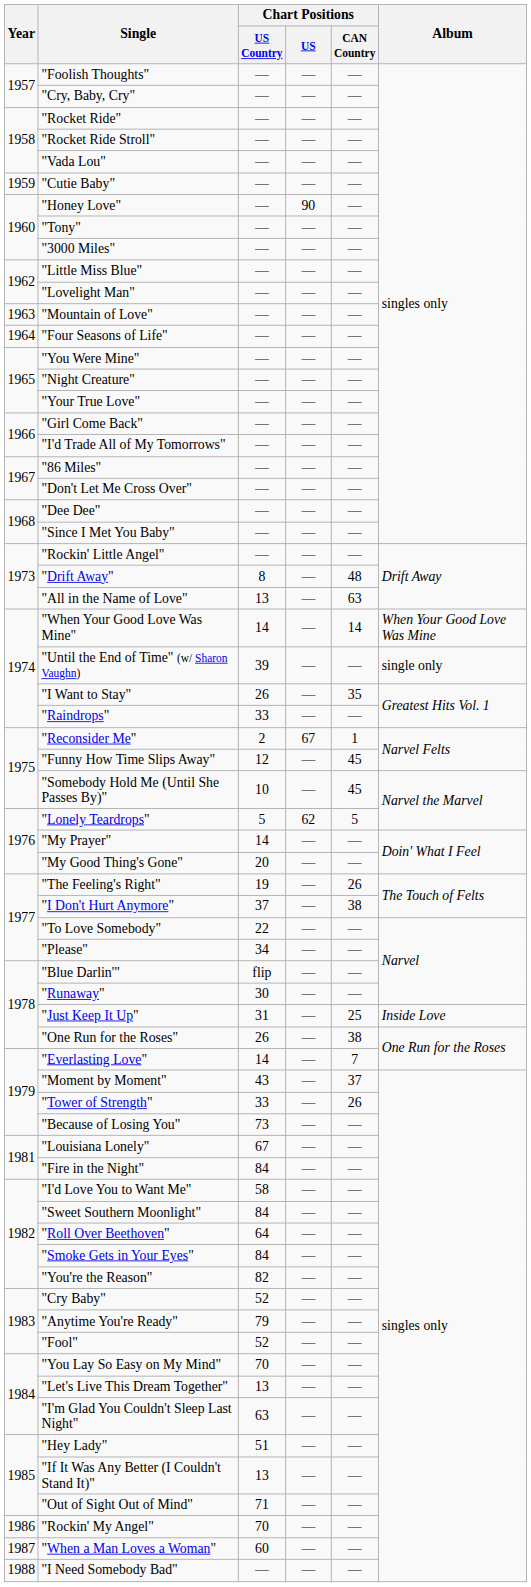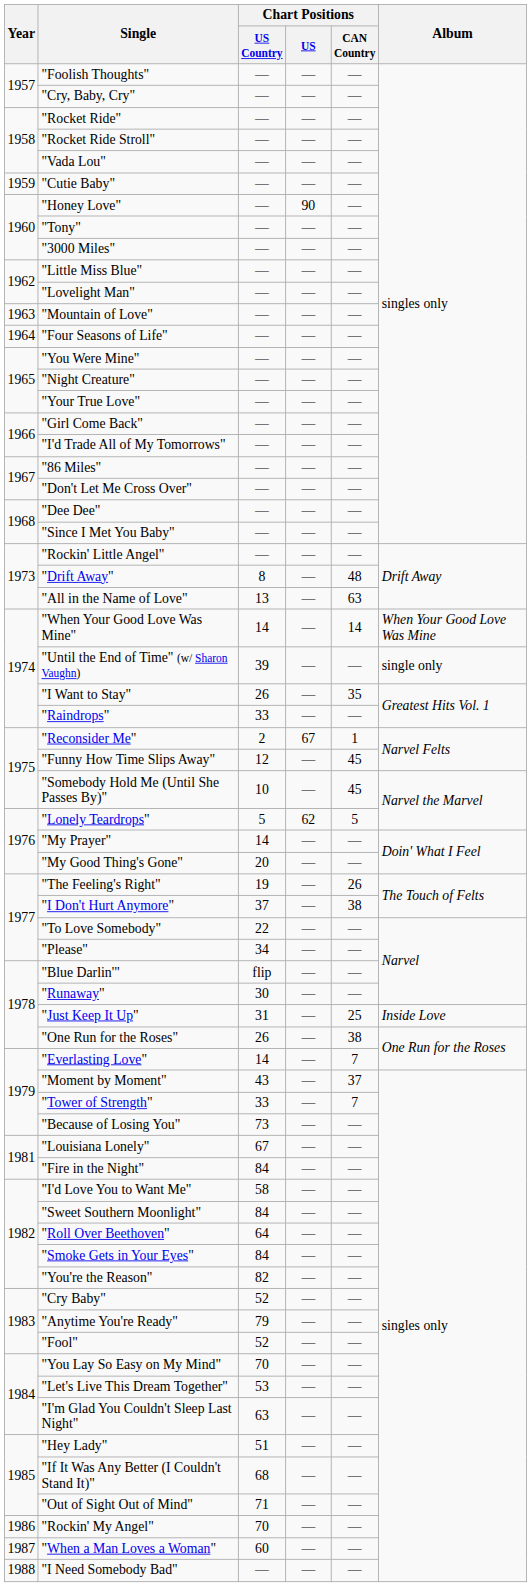"Tower of Strength" | Chart Positions / CAN Country: 26 -> 7
"Let's Live This Dream Together" | Chart Positions / US Country: 13 -> 53
"If It Was Any Better (I Couldn't Stand It)" | Chart Positions / US Country: 13 -> 68
